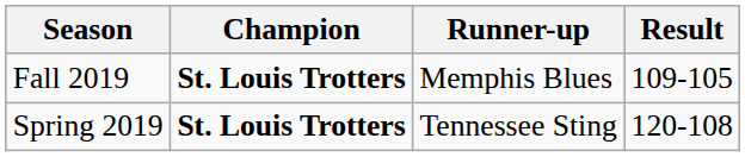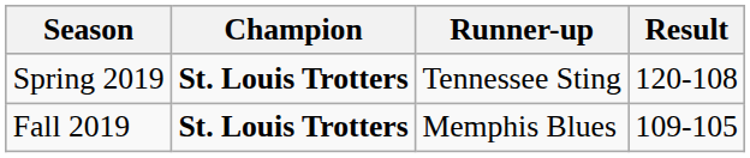rows swapped: Spring 2019 <-> Fall 2019
